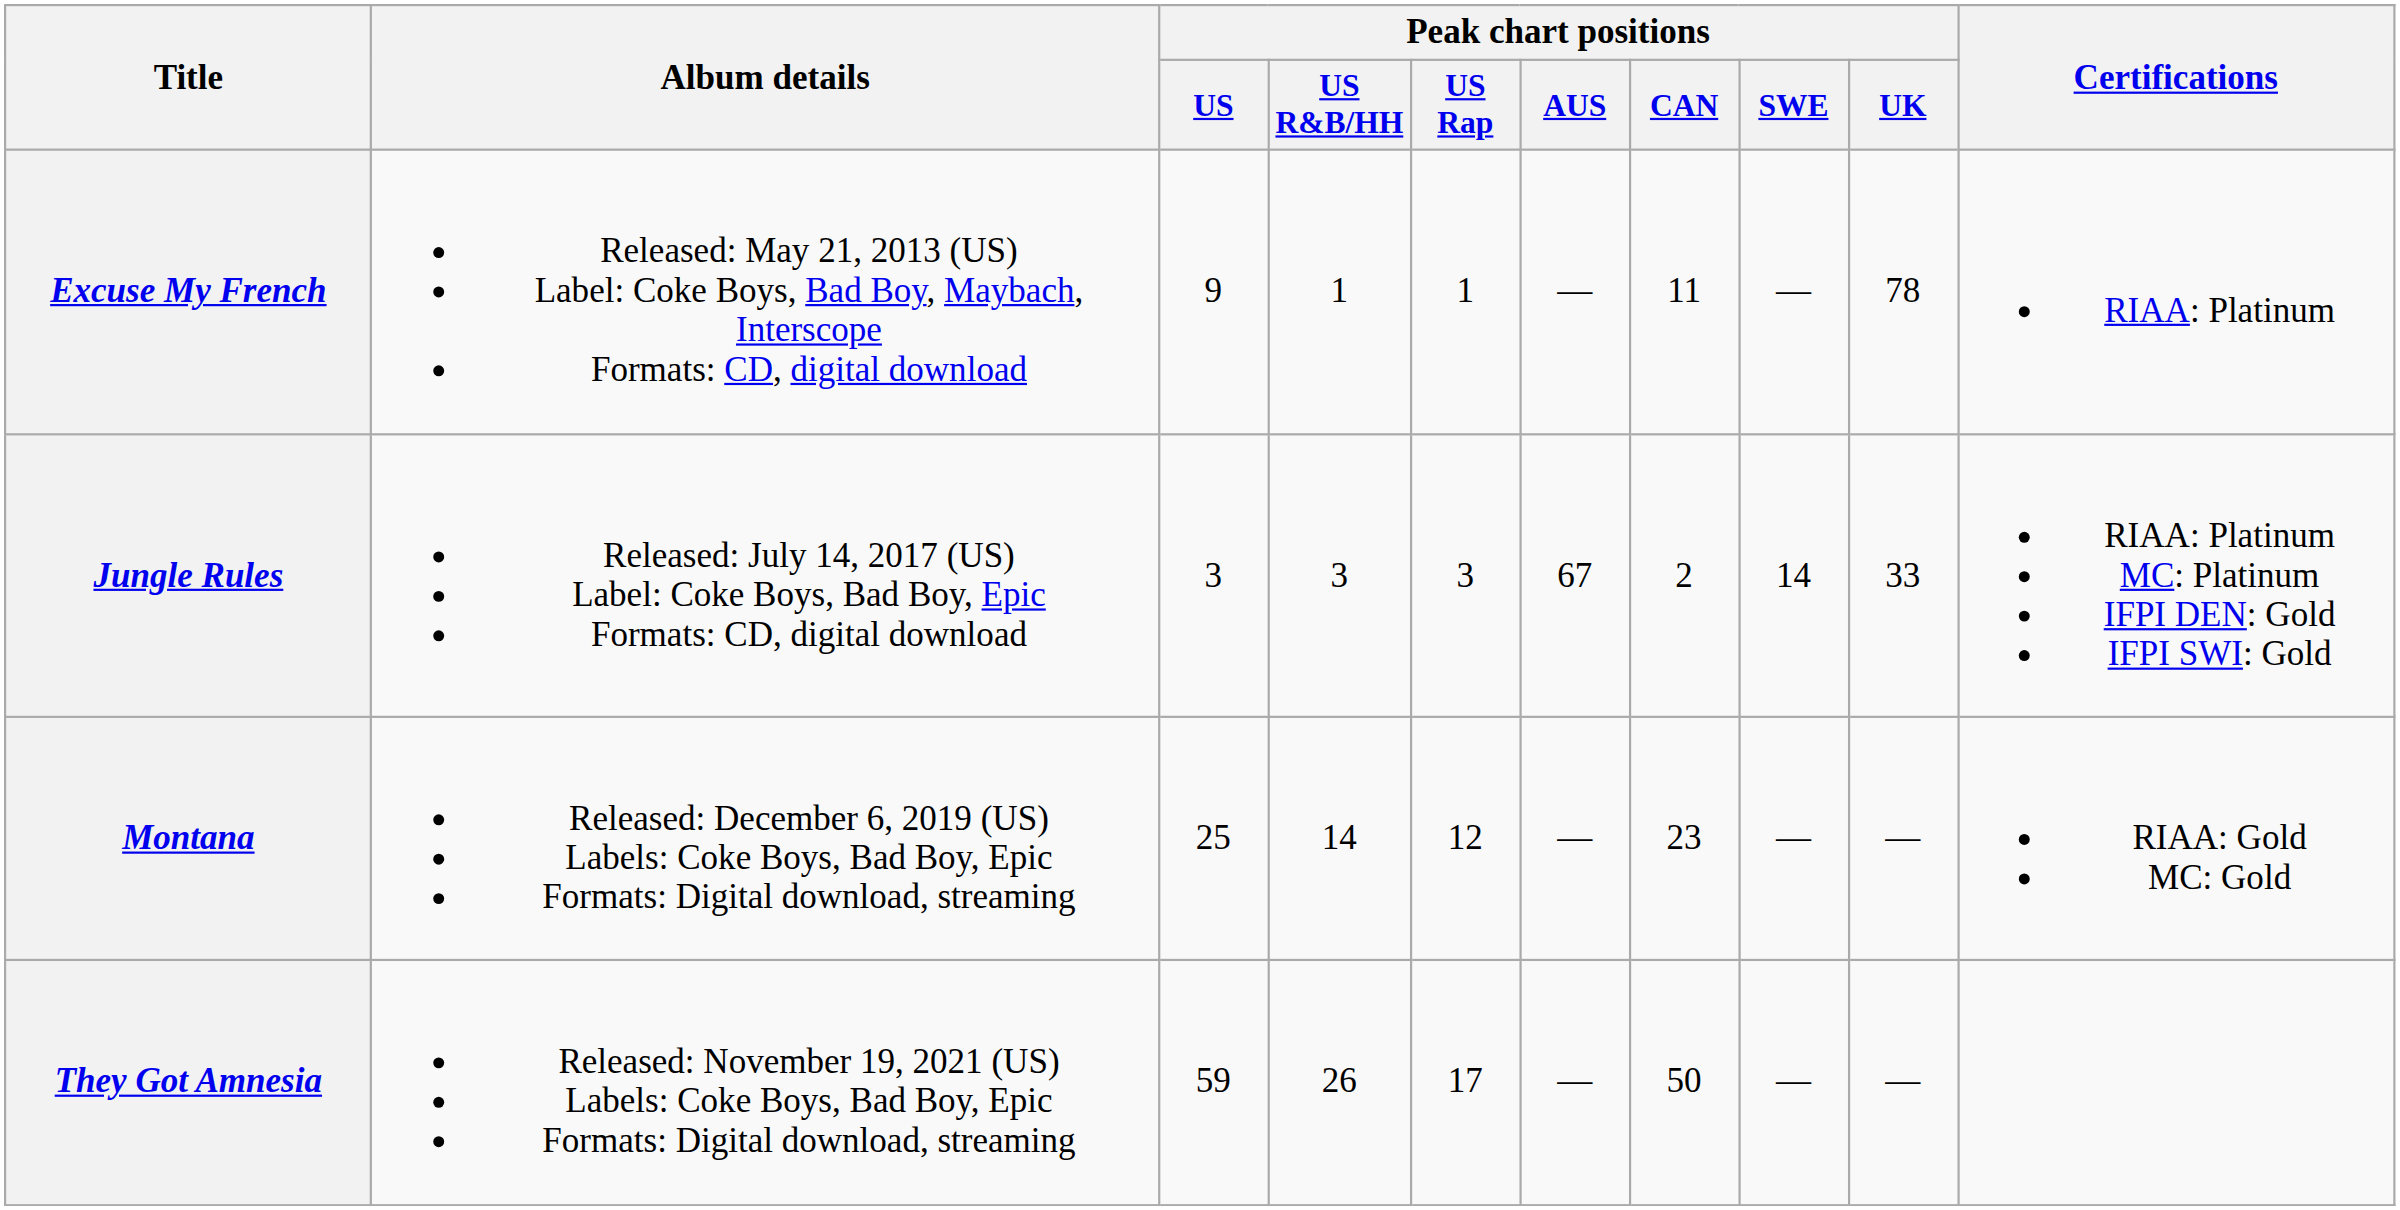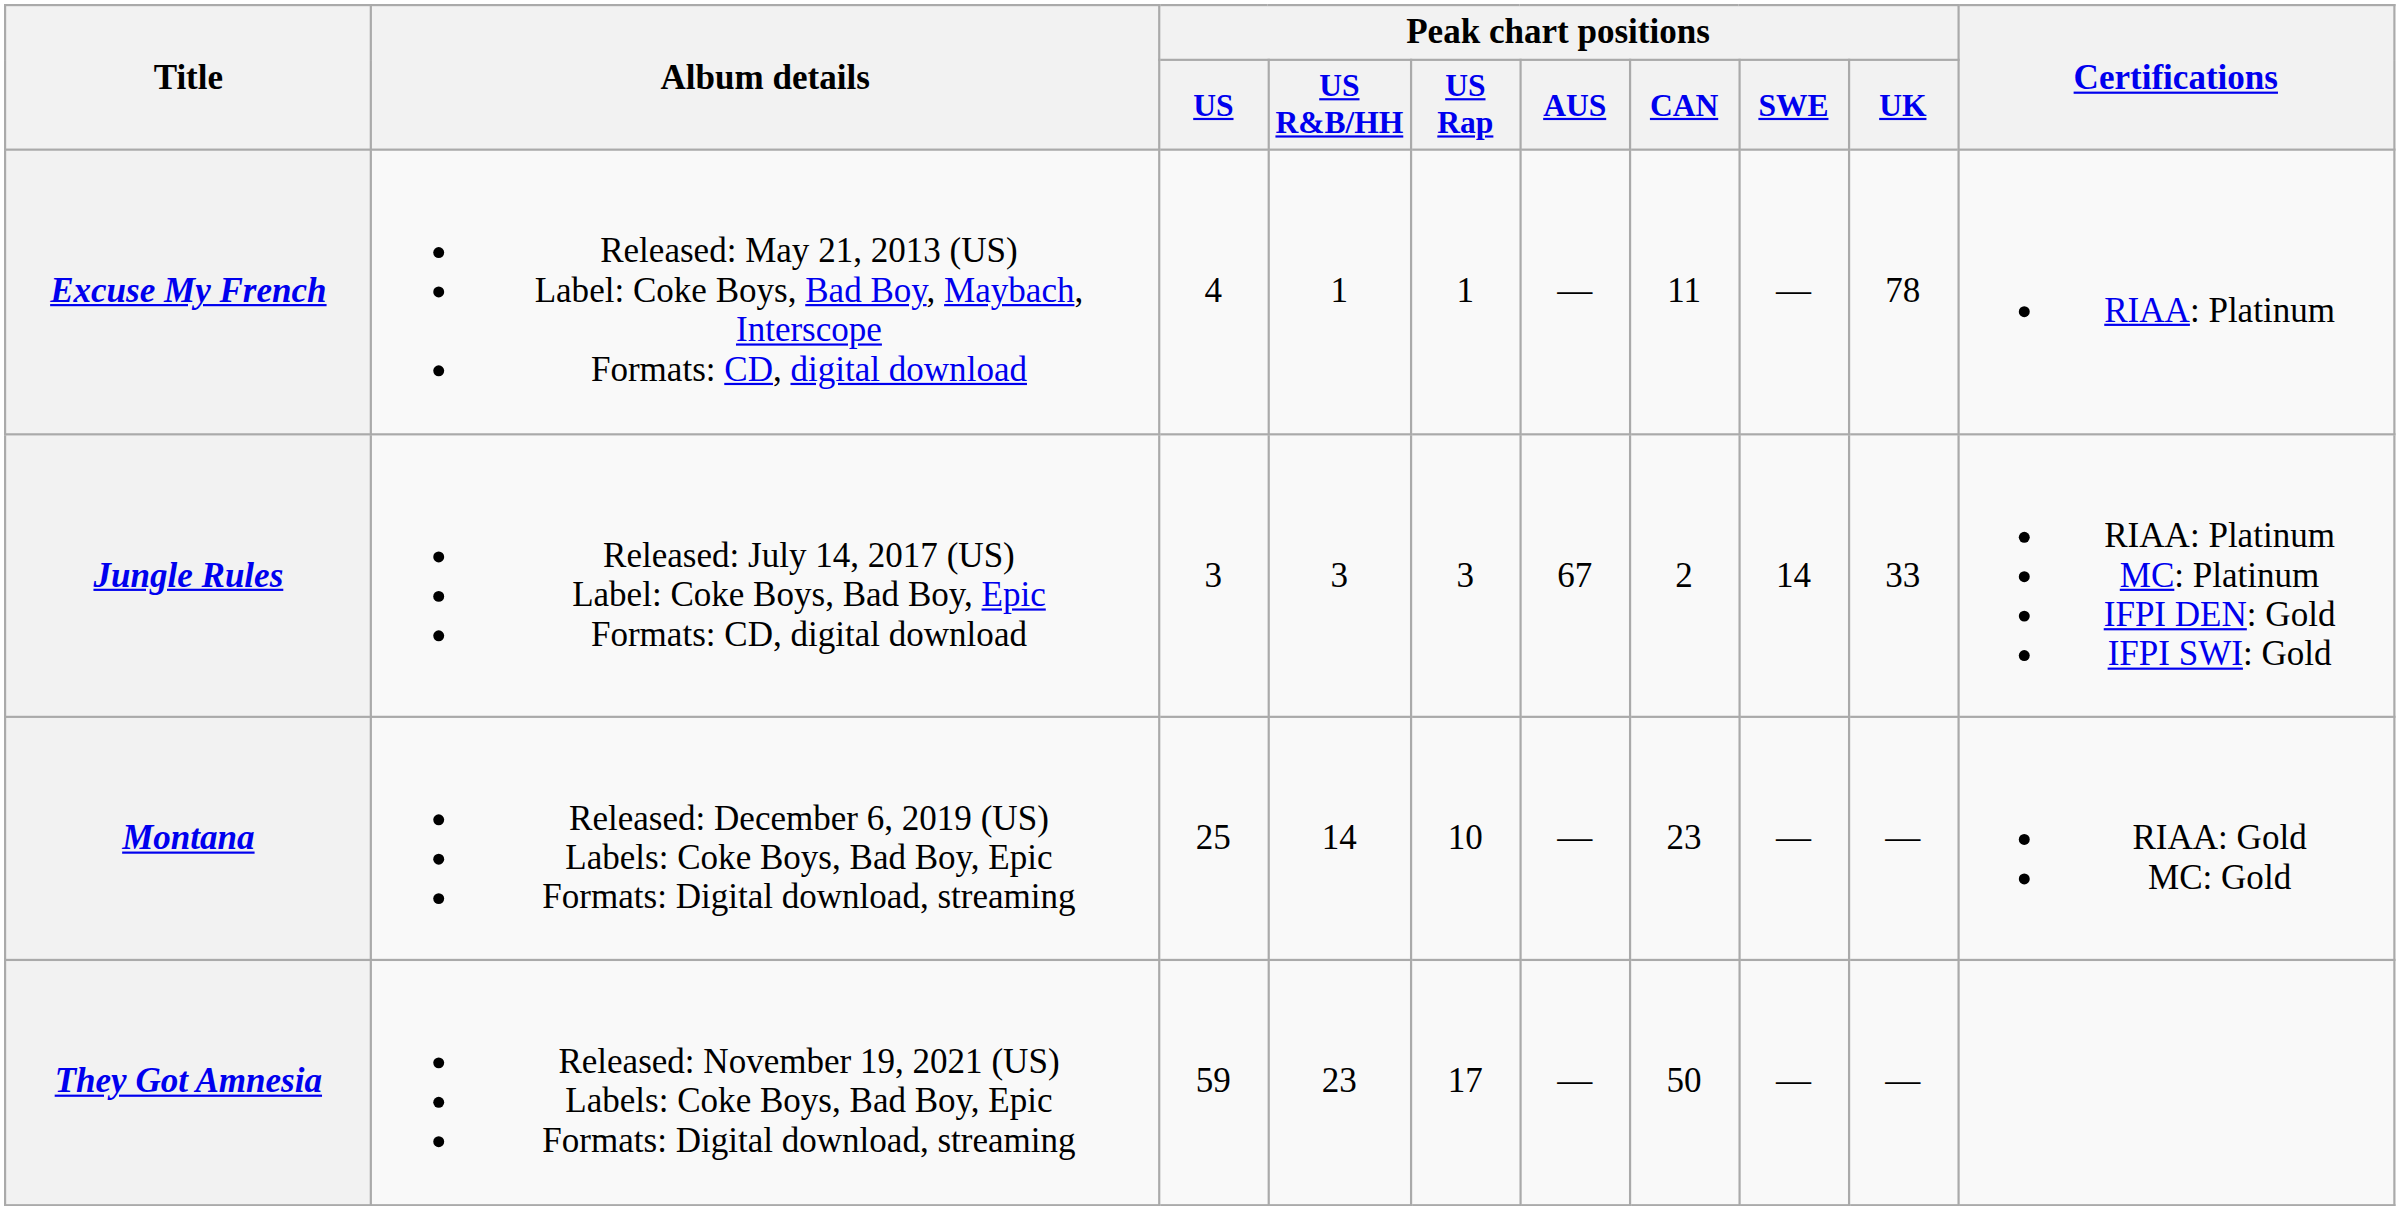Excuse My French | Peak chart positions / US: 9 -> 4
Montana | Peak chart positions / US Rap: 12 -> 10
They Got Amnesia | Peak chart positions / US R&B/HH: 26 -> 23
